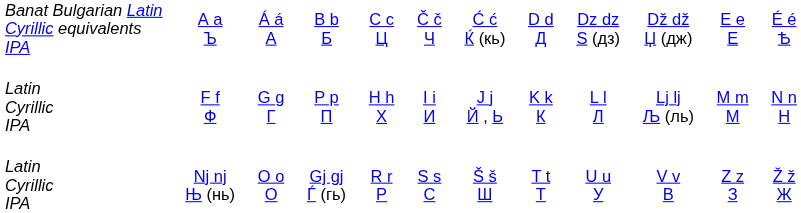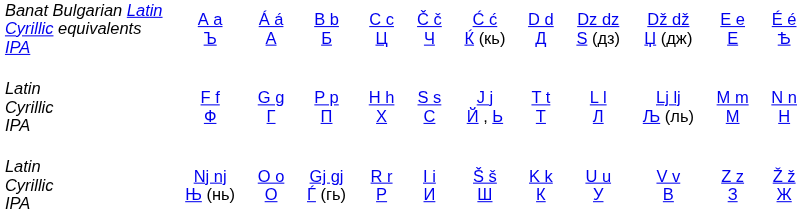F f Ф | column 6: I i И -> S s С
F f Ф | column 8: K k К -> T t Т
Nj nj Њ (нь) | column 6: S s С -> I i И
Nj nj Њ (нь) | column 8: T t Т -> K k К
